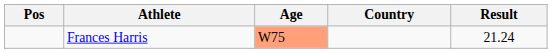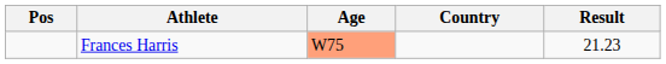Frances Harris | Result: 21.24 -> 21.23
